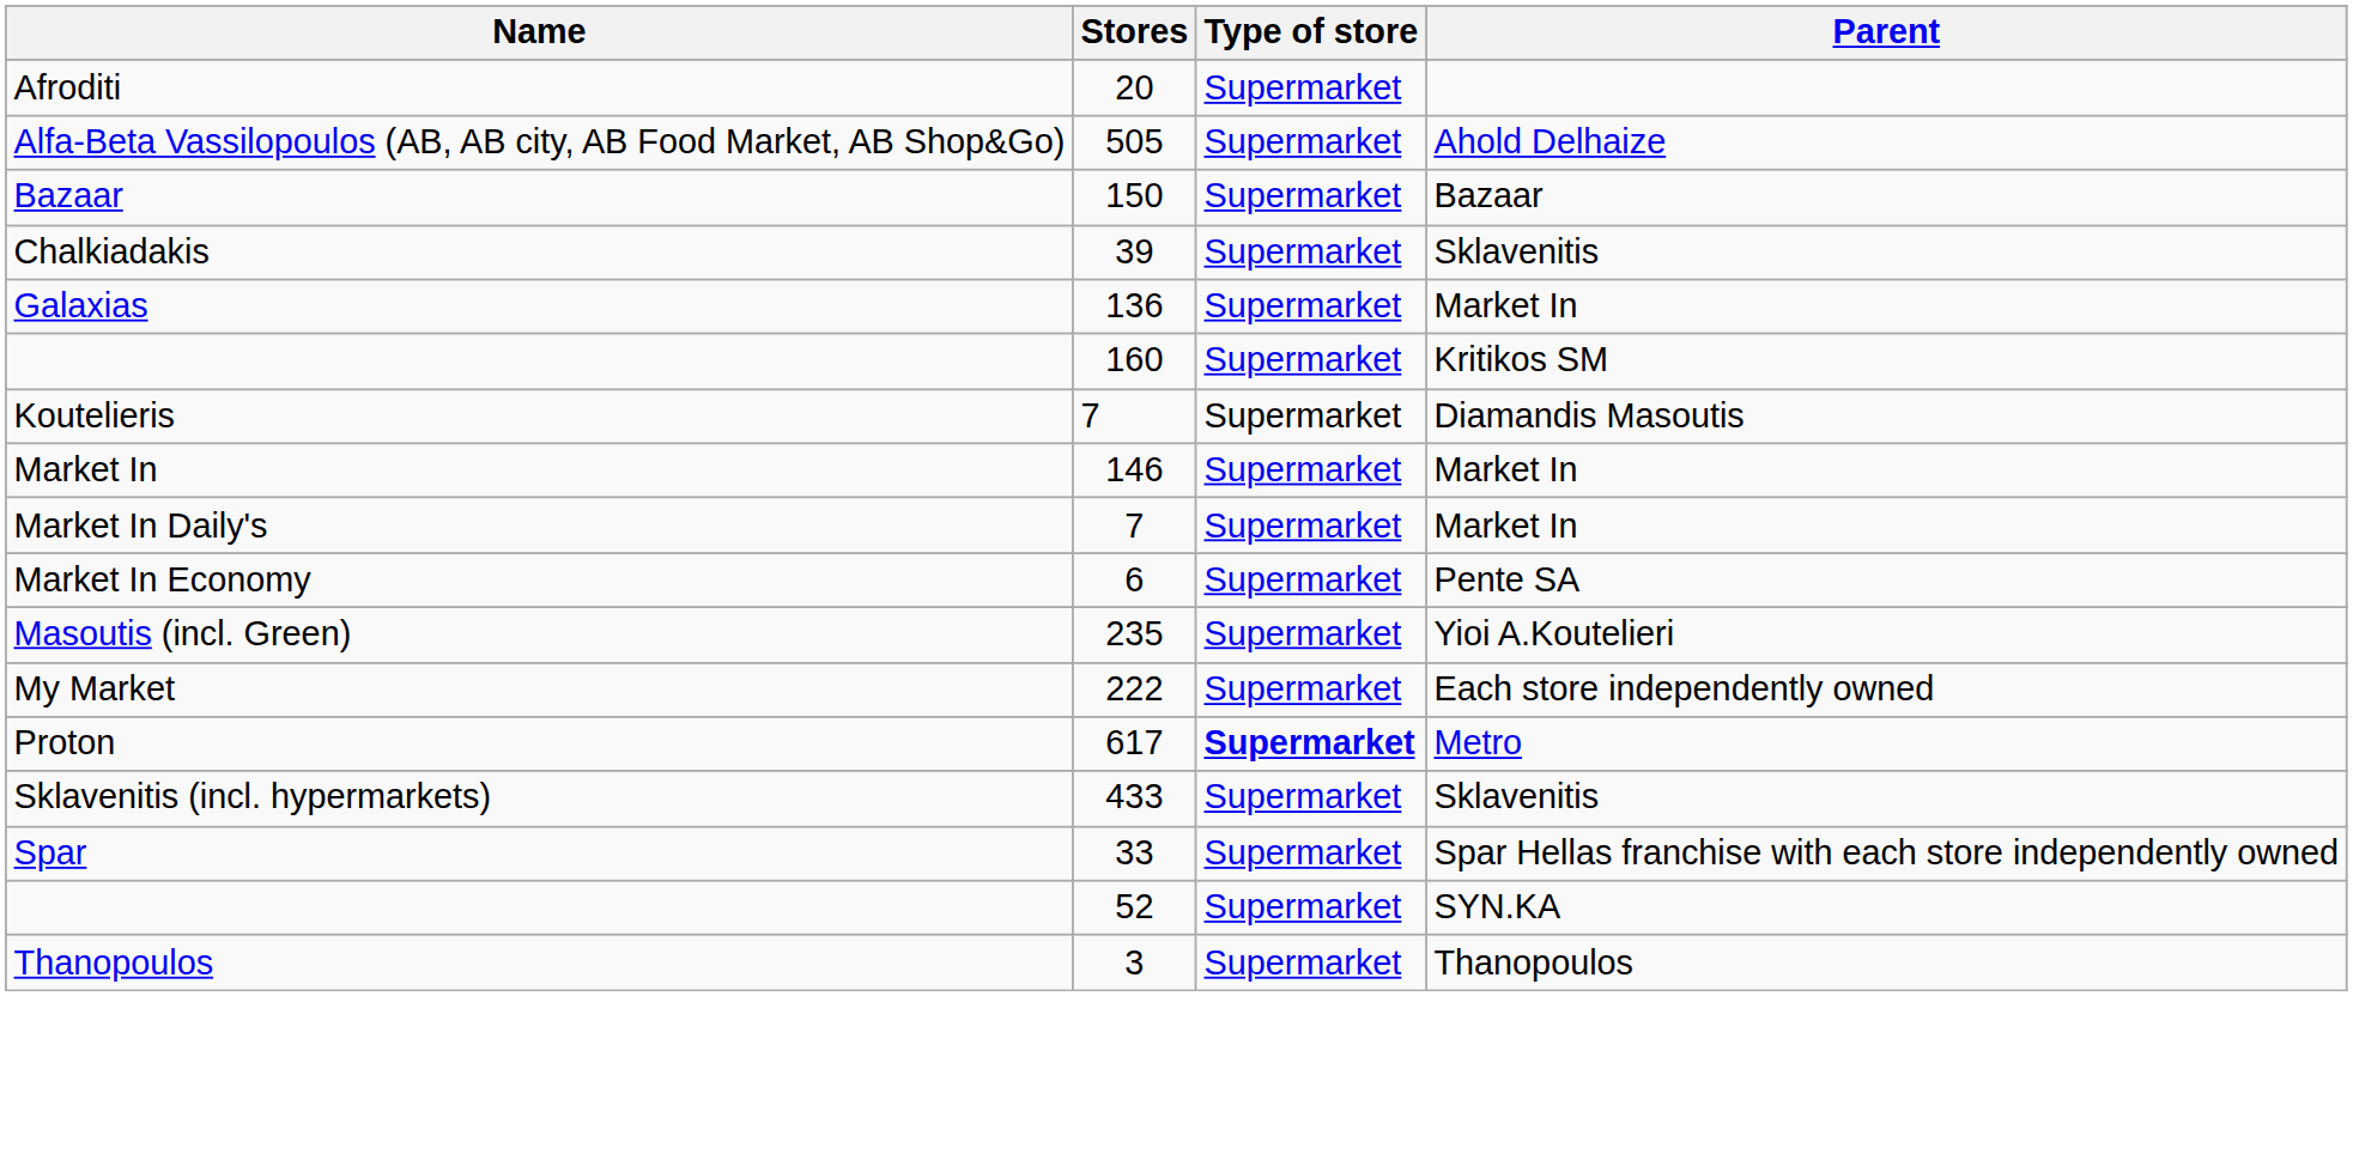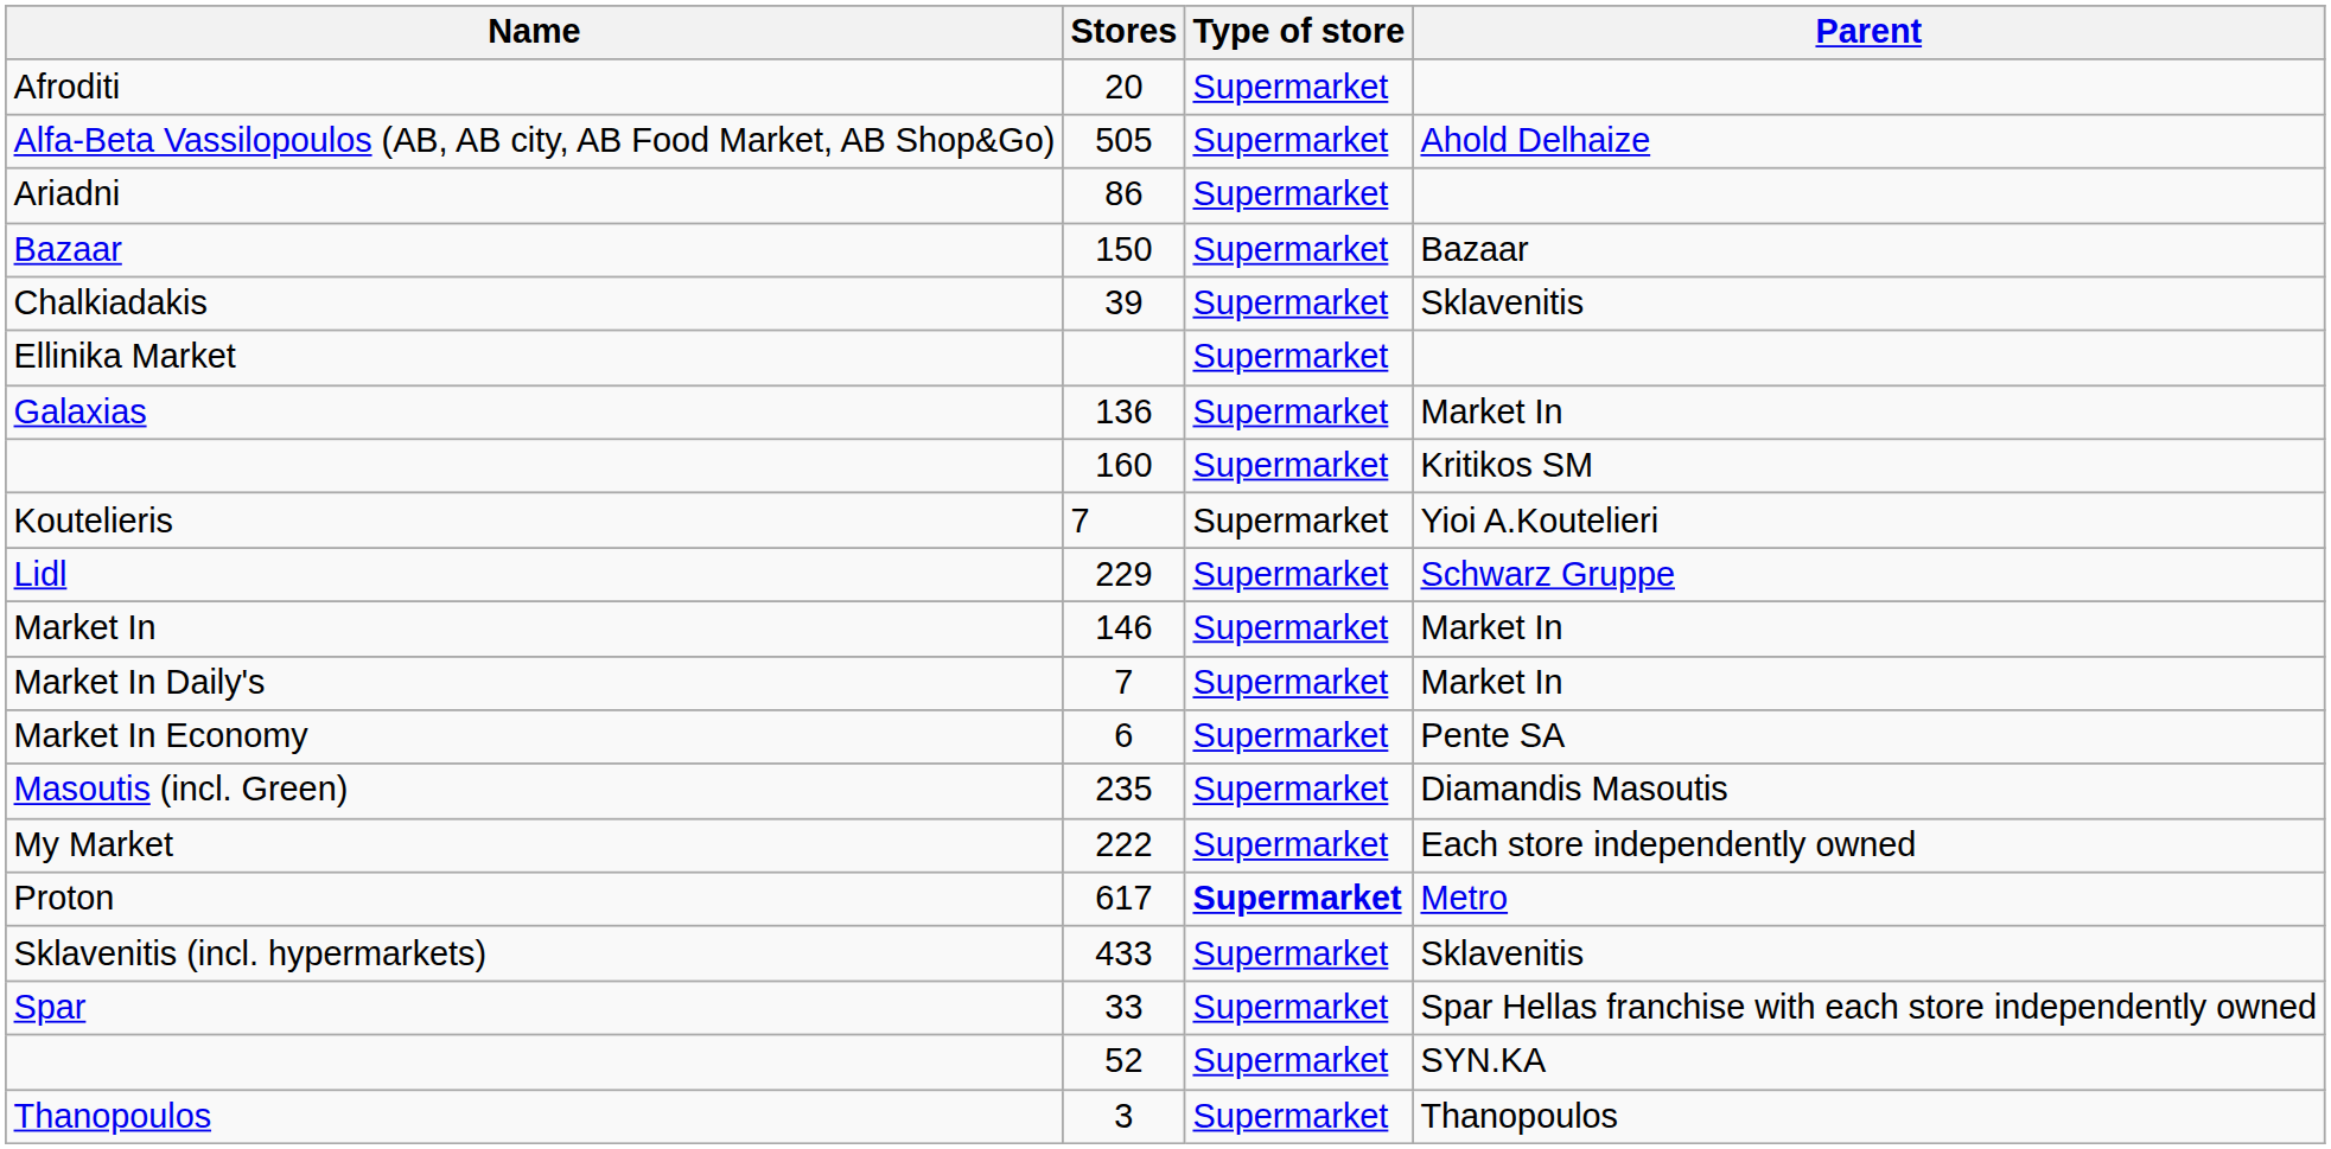+ row: Ariadni | 86 | Supermarket
+ row: Ellinika Market | Supermarket
Koutelieris | Parent: Diamandis Masoutis -> Yioi A.Koutelieri
+ row: Lidl | 229 | Supermarket | Schwarz Gruppe
Masoutis (incl. Green) | Parent: Yioi A.Koutelieri -> Diamandis Masoutis
